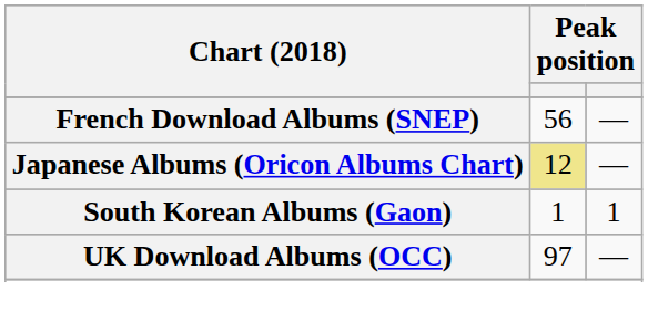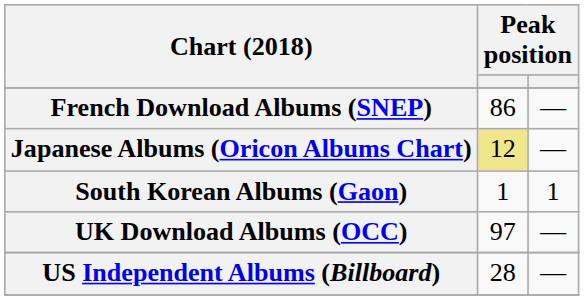French Download Albums (SNEP) | column 2: 56 -> 86
+ row: US Independent Albums (Billboard) | 28 | —
